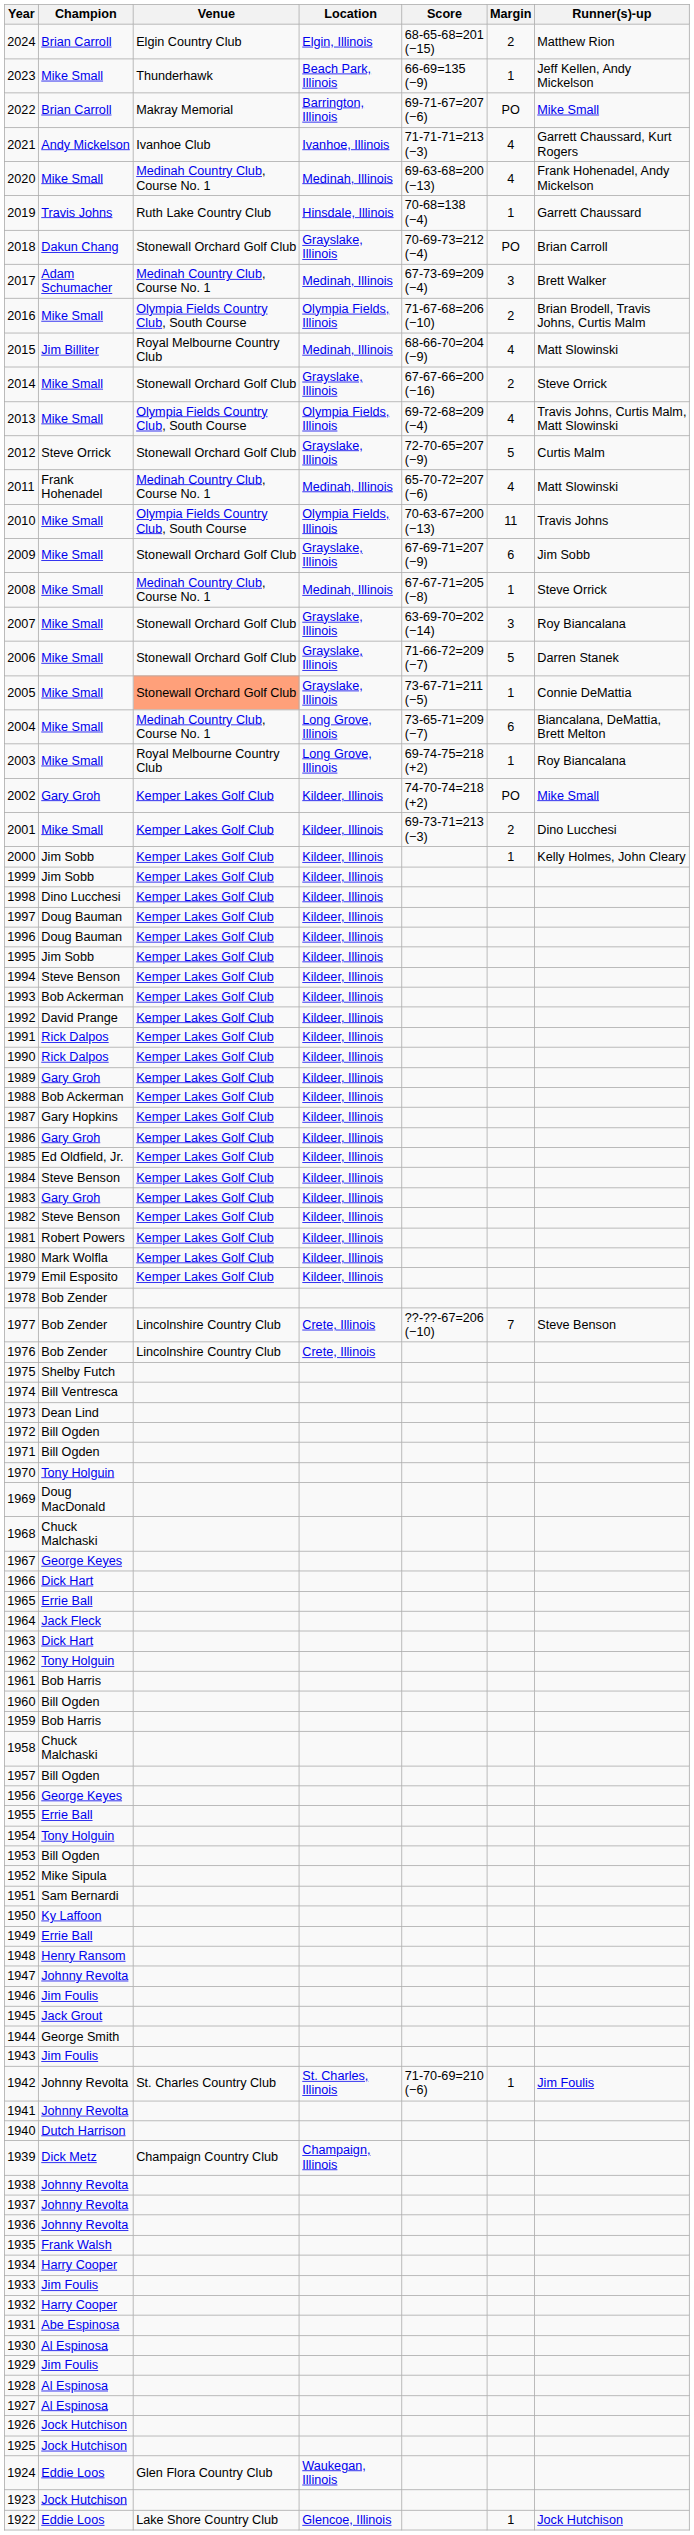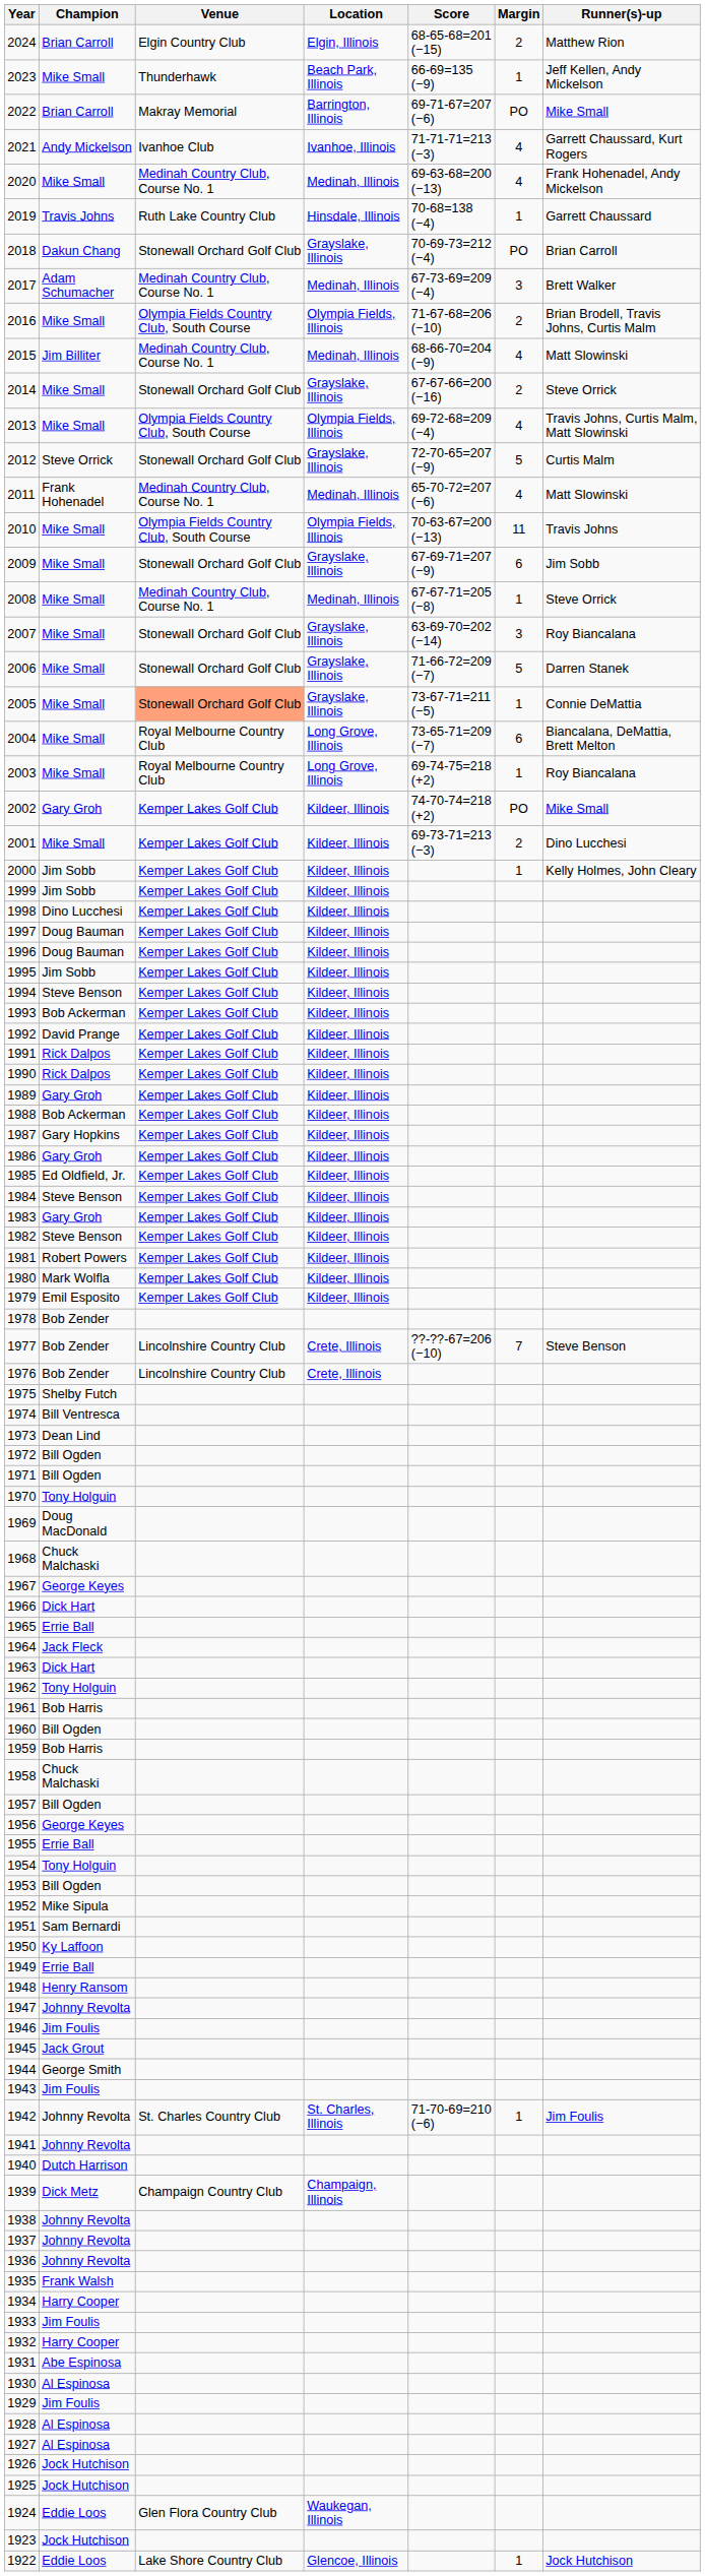2015 | Venue: Royal Melbourne Country Club -> Medinah Country Club, Course No. 1
2004 | Venue: Medinah Country Club, Course No. 1 -> Royal Melbourne Country Club
